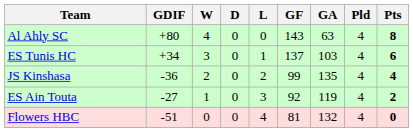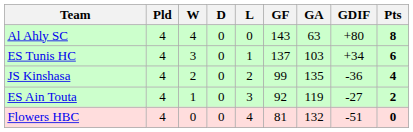columns swapped: Pld <-> GDIF
